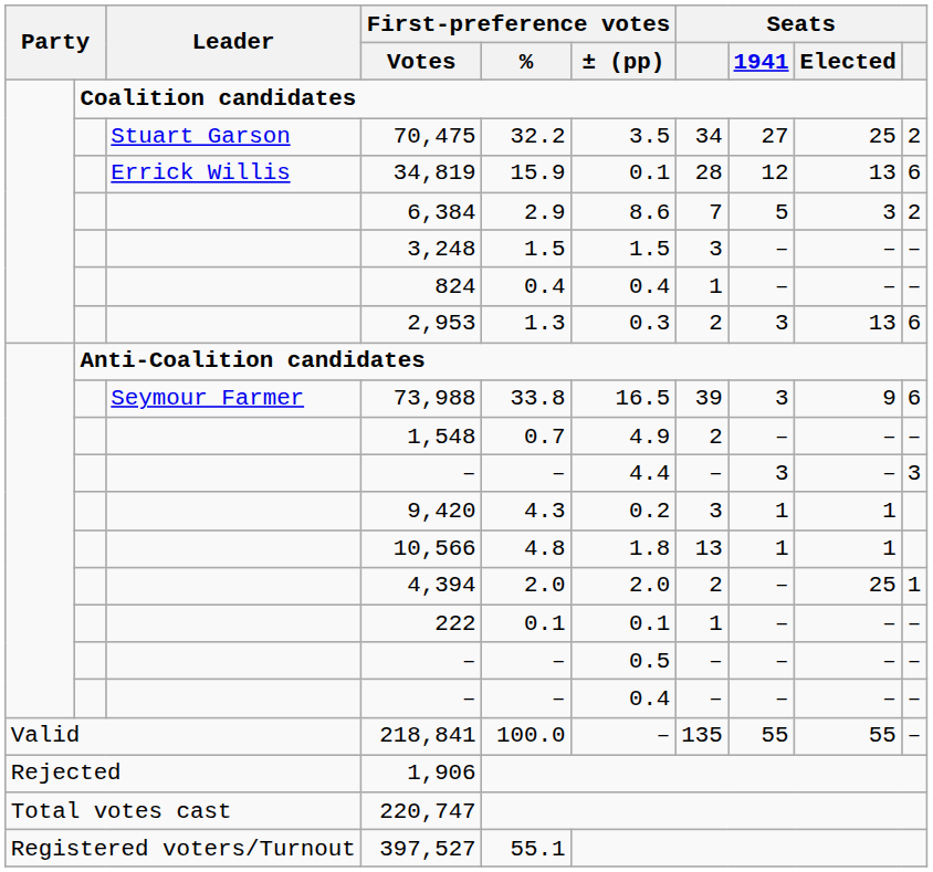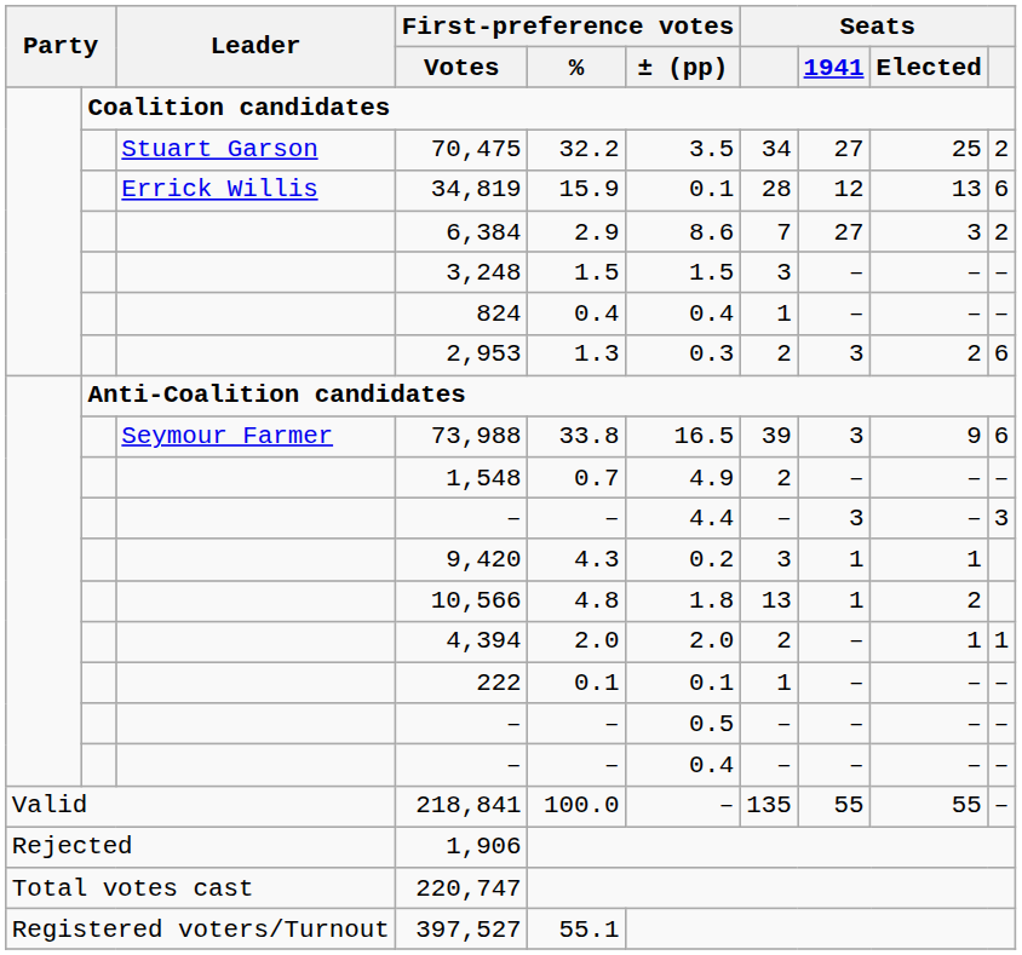6,384 | Seats / 1941: 5 -> 27
2,953 | Seats / Elected: 13 -> 2
10,566 | Seats / Elected: 1 -> 2
4,394 | Seats / Elected: 25 -> 1
